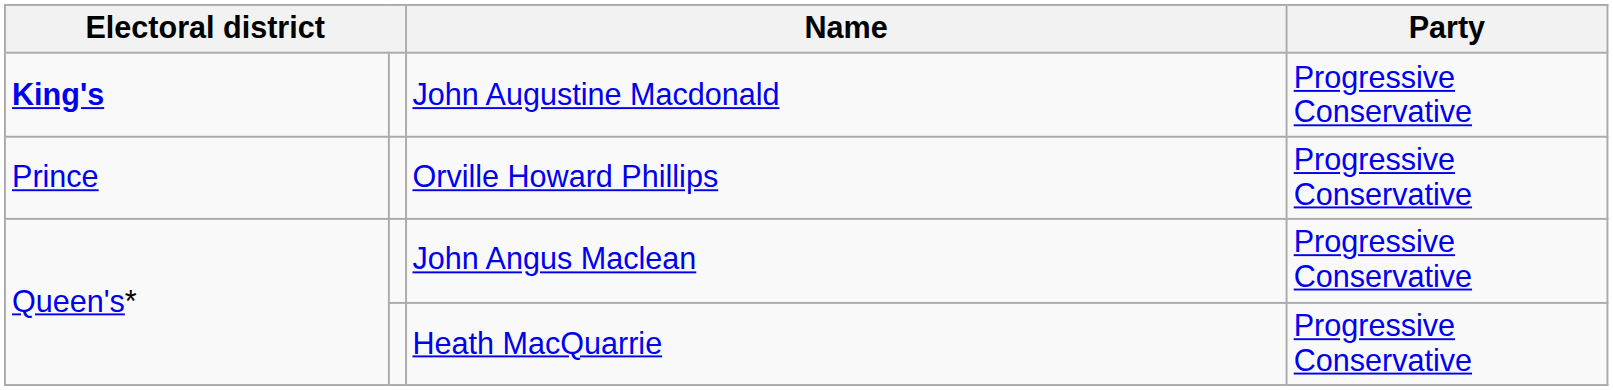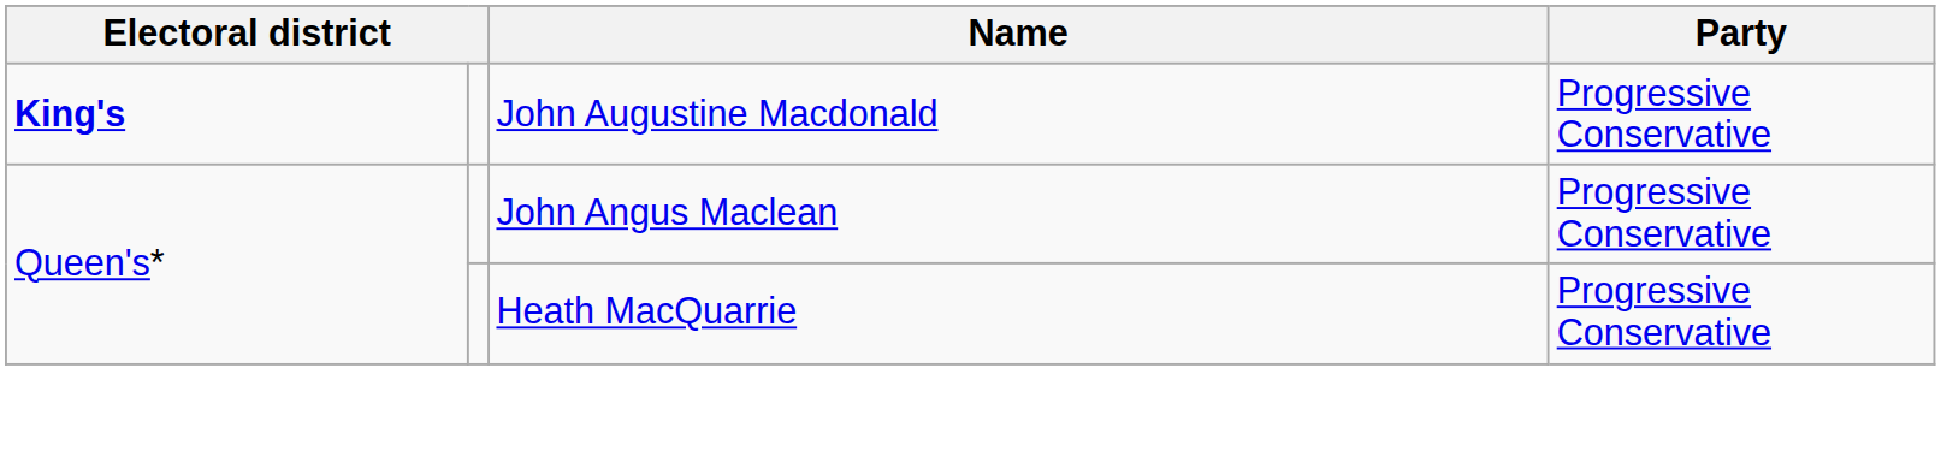- row: Prince | Orville Howard Phillips | Progressive Conservative
